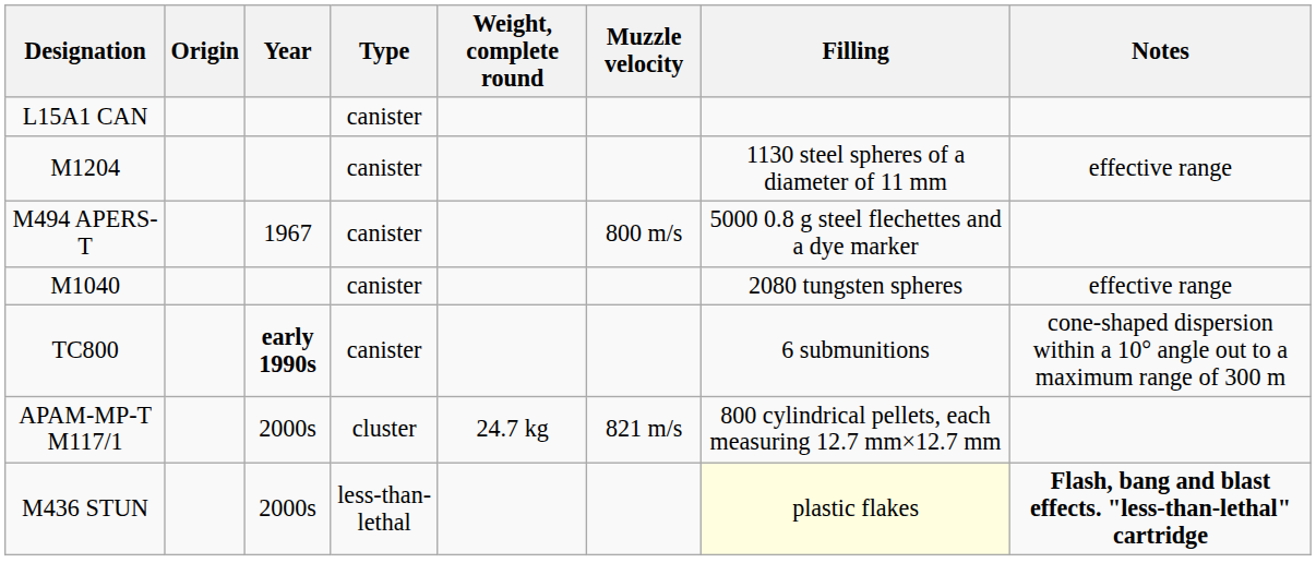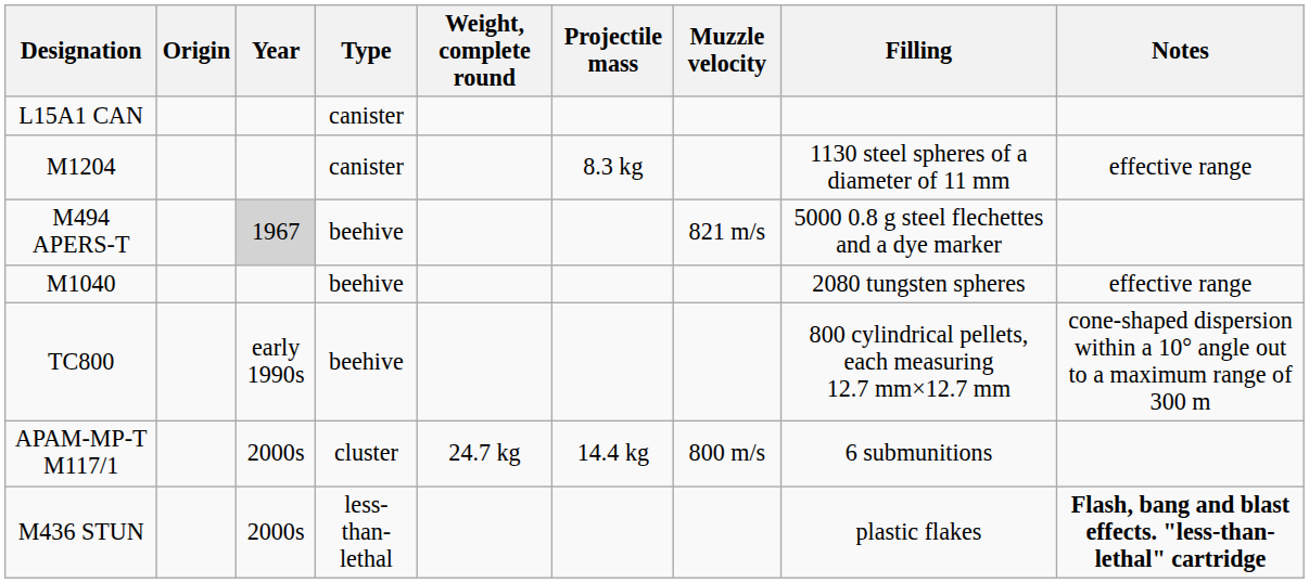+ column: Projectile mass | 8.3 kg | 14.4 kg
M494 APERS-T | Year: no background -> lightgrey background
M494 APERS-T | Type: canister -> beehive
M494 APERS-T | Muzzle velocity: 800 m/s -> 821 m/s
M1040 | Type: canister -> beehive
TC800 | Year: bold -> normal
TC800 | Type: canister -> beehive
TC800 | Filling: 6 submunitions -> 800 cylindrical pellets, each measuring 12.7 mm×12.7 mm
APAM-MP-T M117/1 | Muzzle velocity: 821 m/s -> 800 m/s
APAM-MP-T M117/1 | Filling: 800 cylindrical pellets, each measuring 12.7 mm×12.7 mm -> 6 submunitions
M436 STUN | Filling: lightyellow background -> no background
